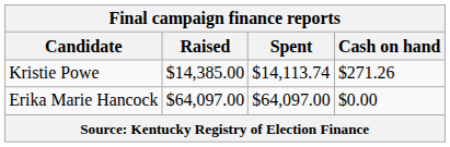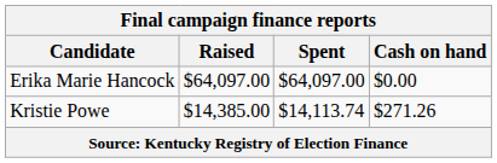rows swapped: Erika Marie Hancock <-> Kristie Powe
